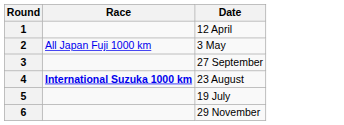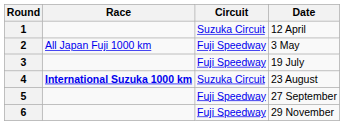+ column: Circuit | Suzuka Circuit | Fuji Speedway | Fuji Speedway | Suzuka Circuit | Fuji Speedway | Fuji Speedway
3 | Date: 27 September -> 19 July
5 | Date: 19 July -> 27 September
